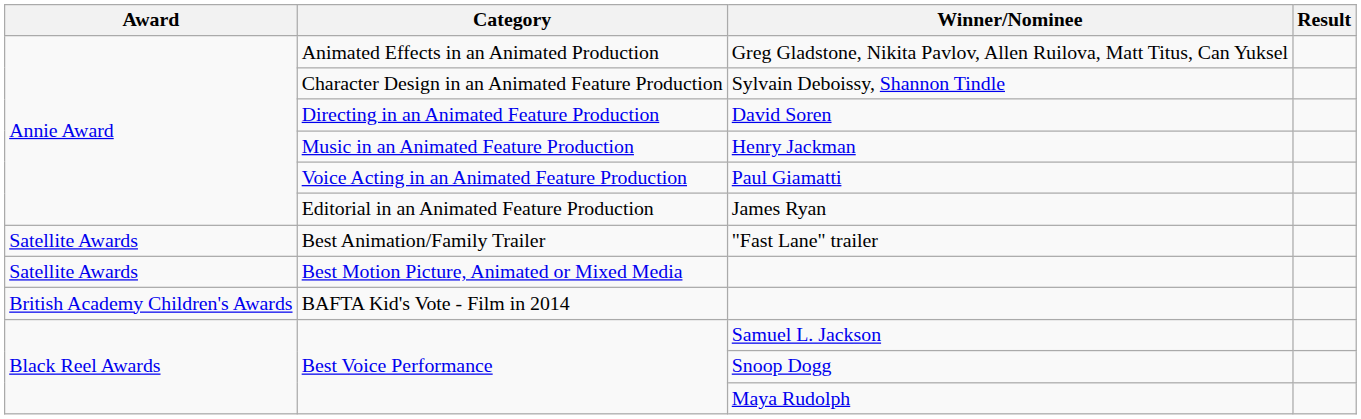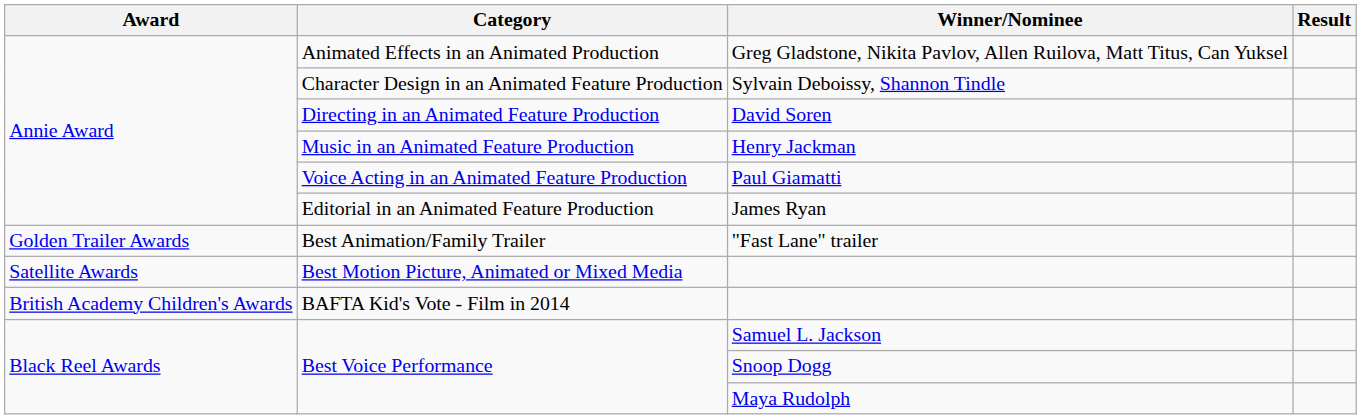"Fast Lane" trailer | Award: Satellite Awards -> Golden Trailer Awards
